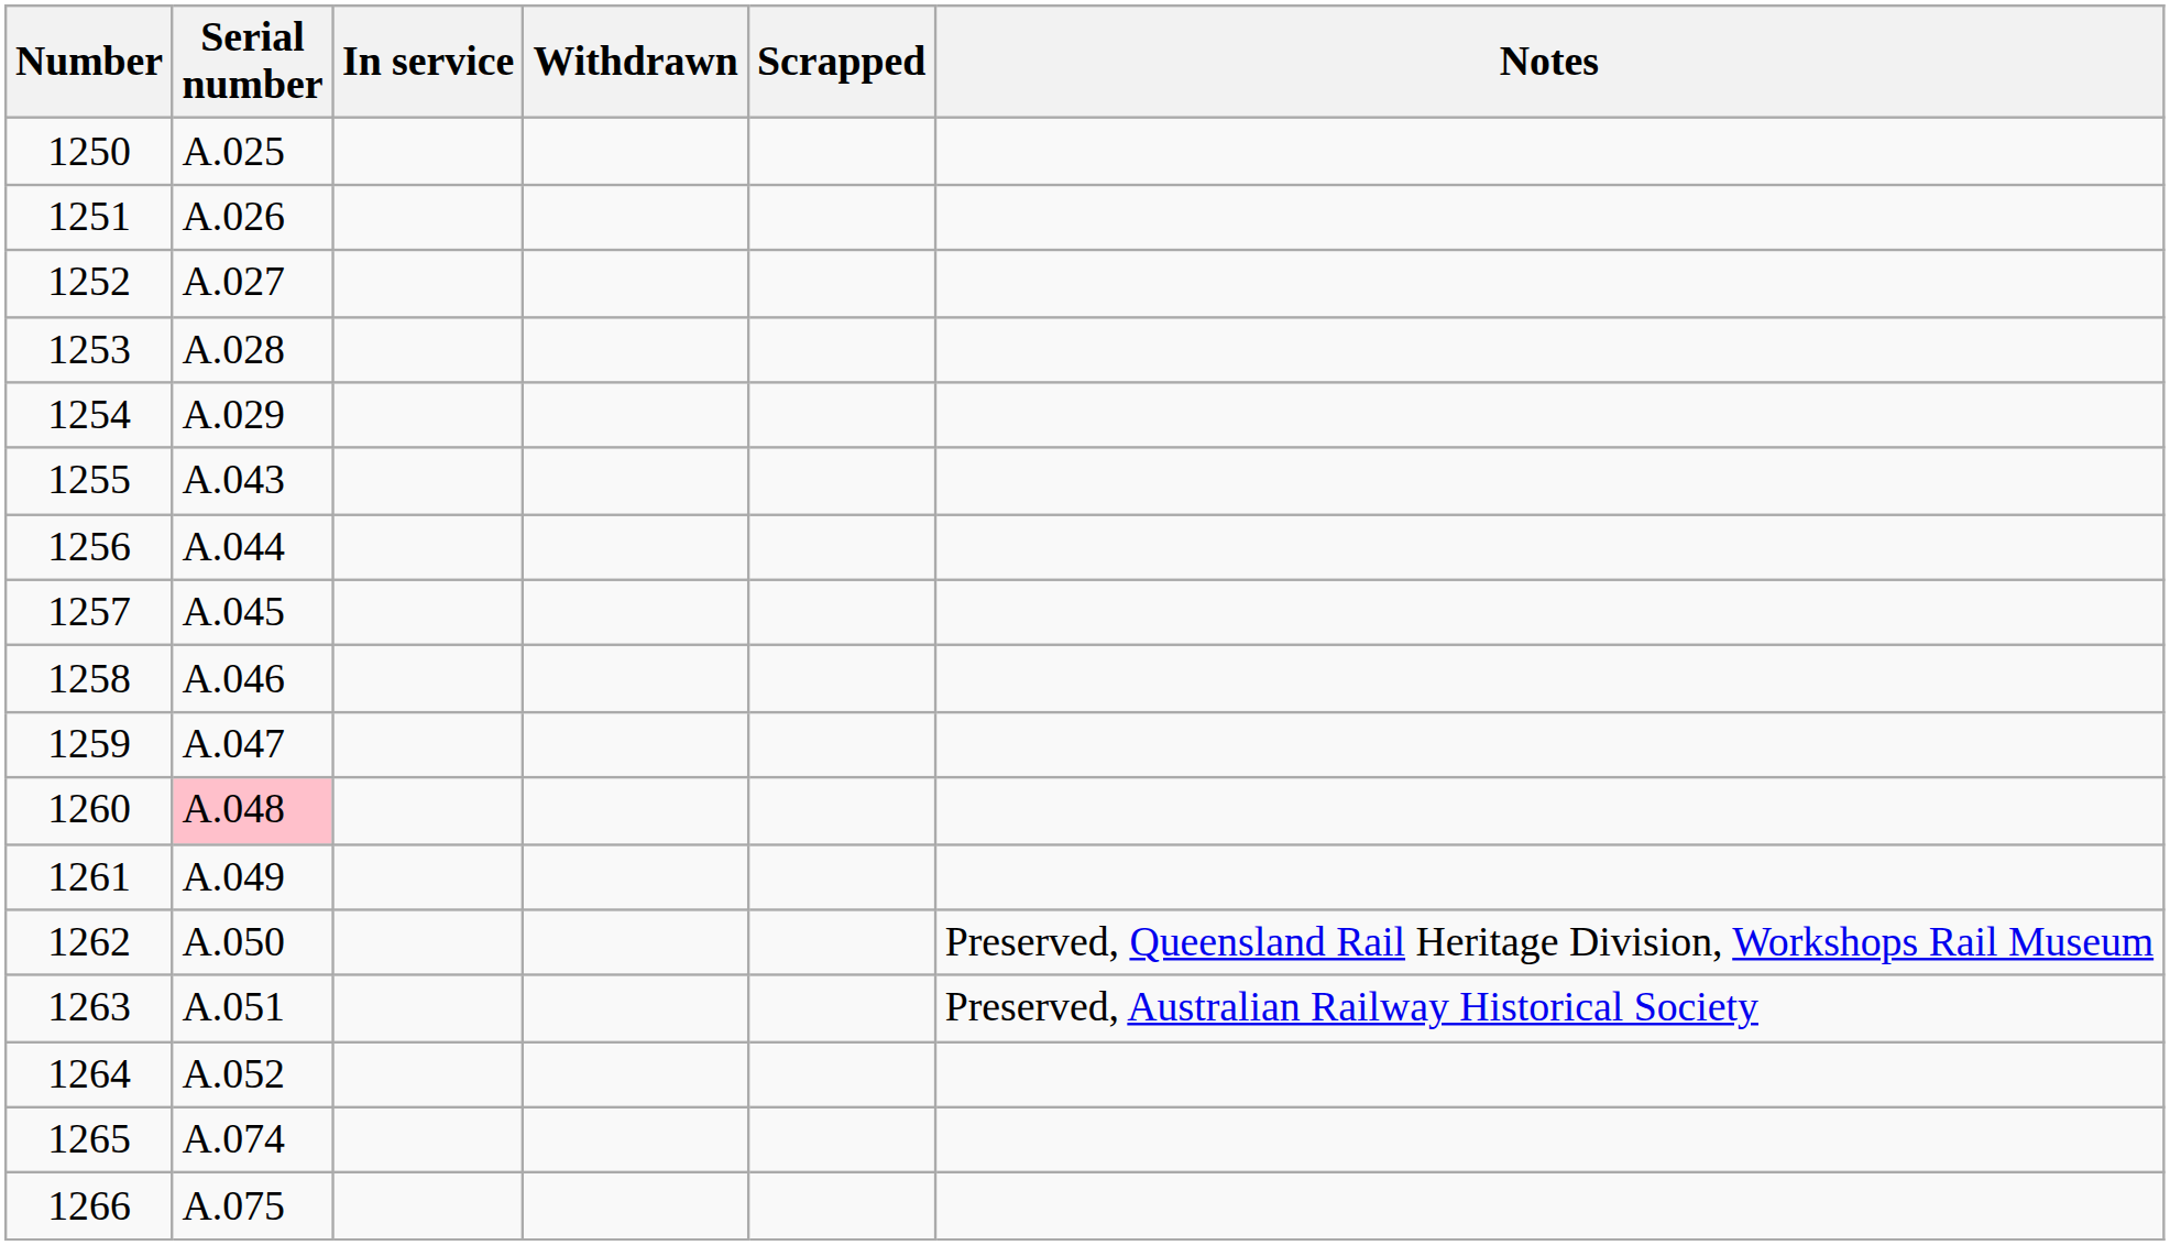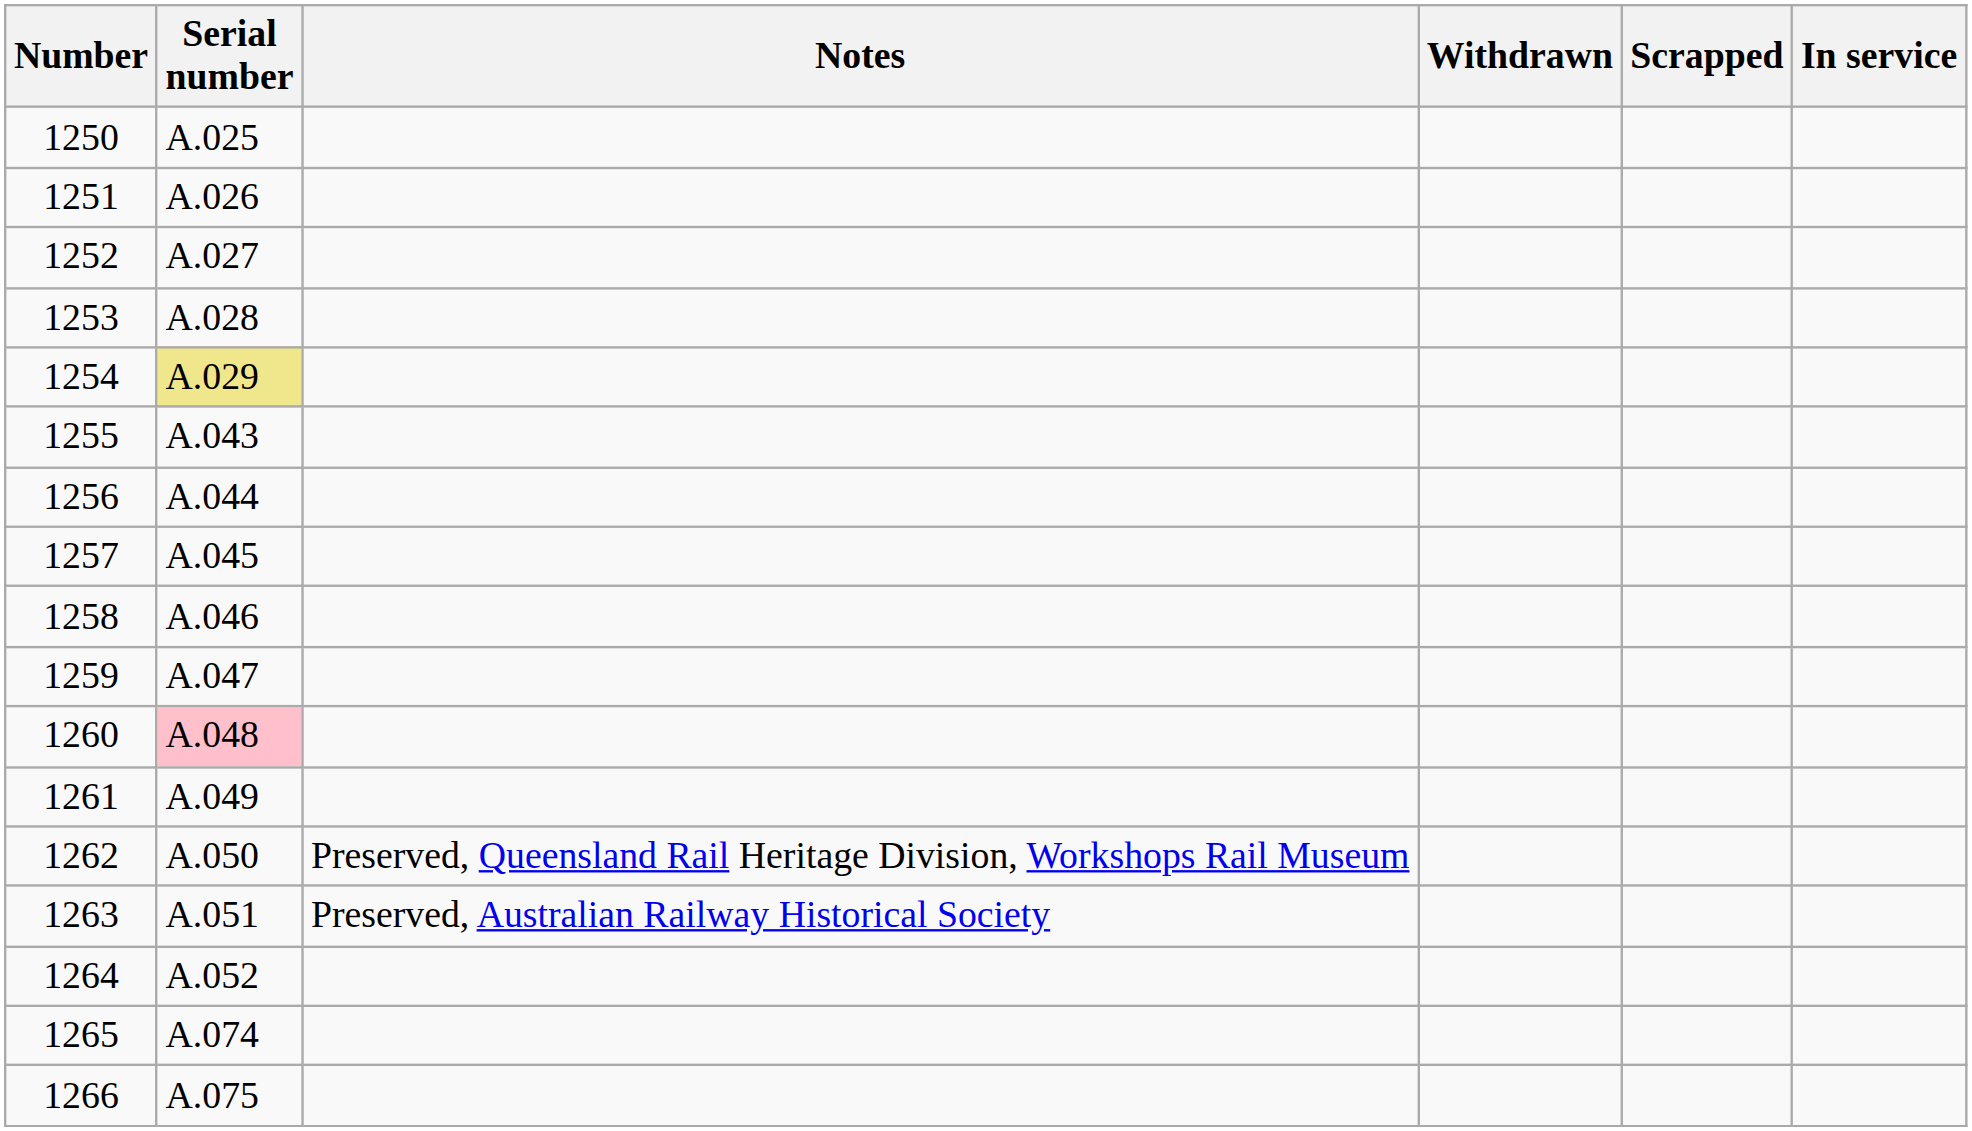columns swapped: In service <-> Notes
1254 | Serial number: no background -> khaki background
